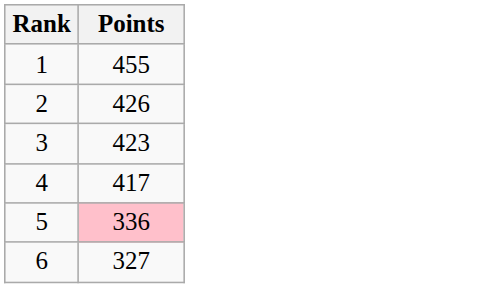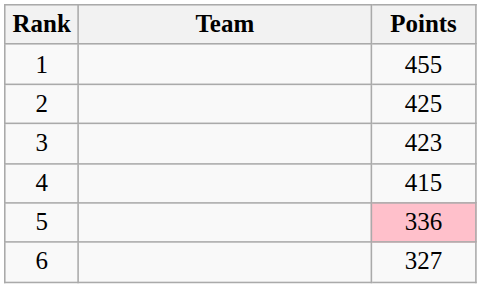+ column: Team
2 | Points: 426 -> 425
4 | Points: 417 -> 415
